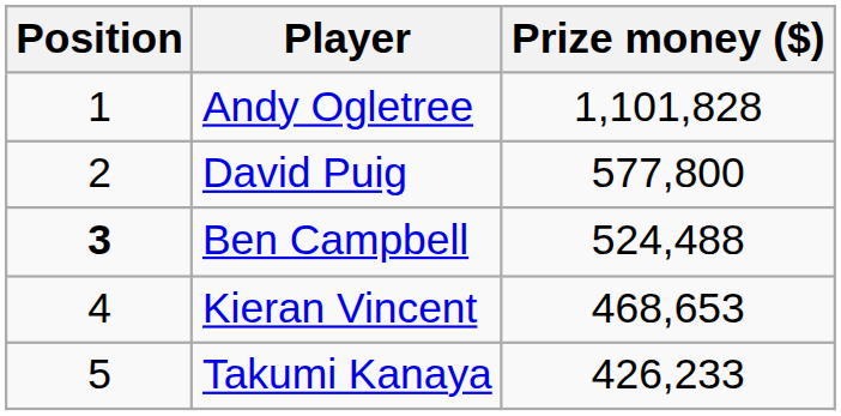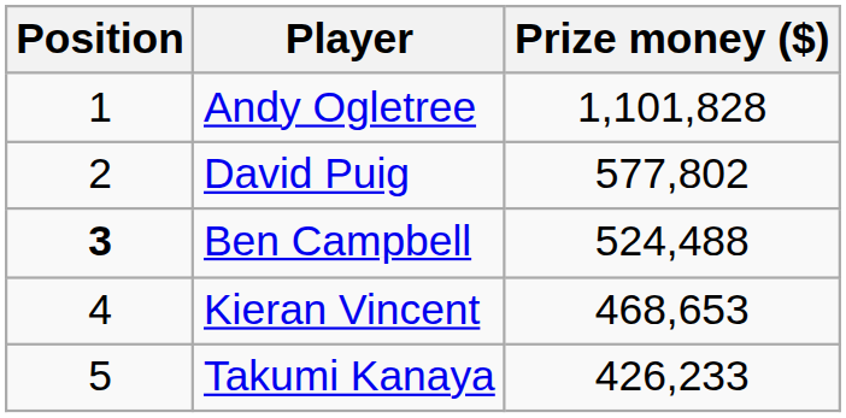David Puig | Prize money ($): 577,800 -> 577,802
